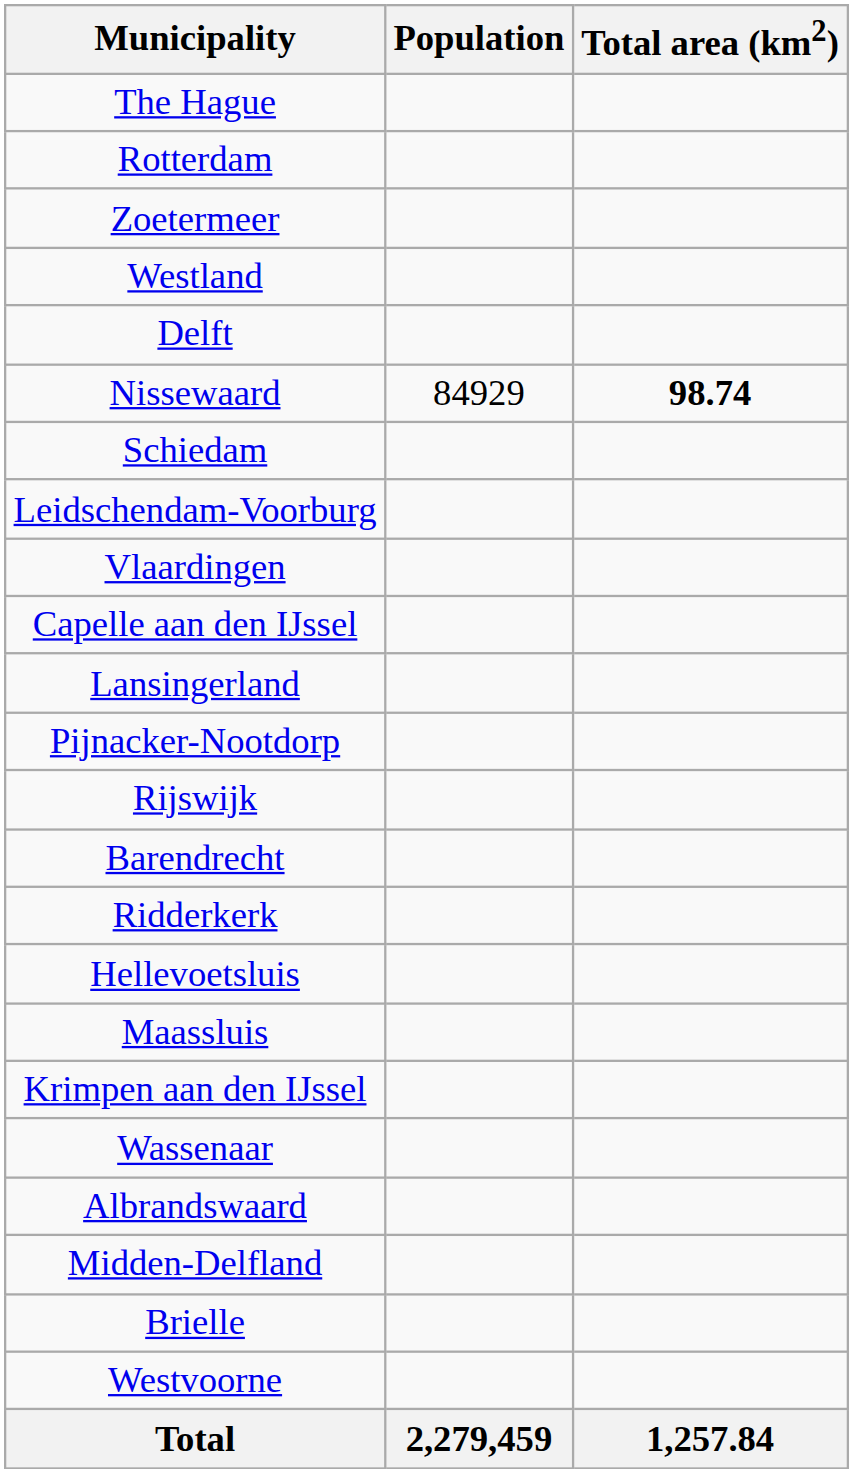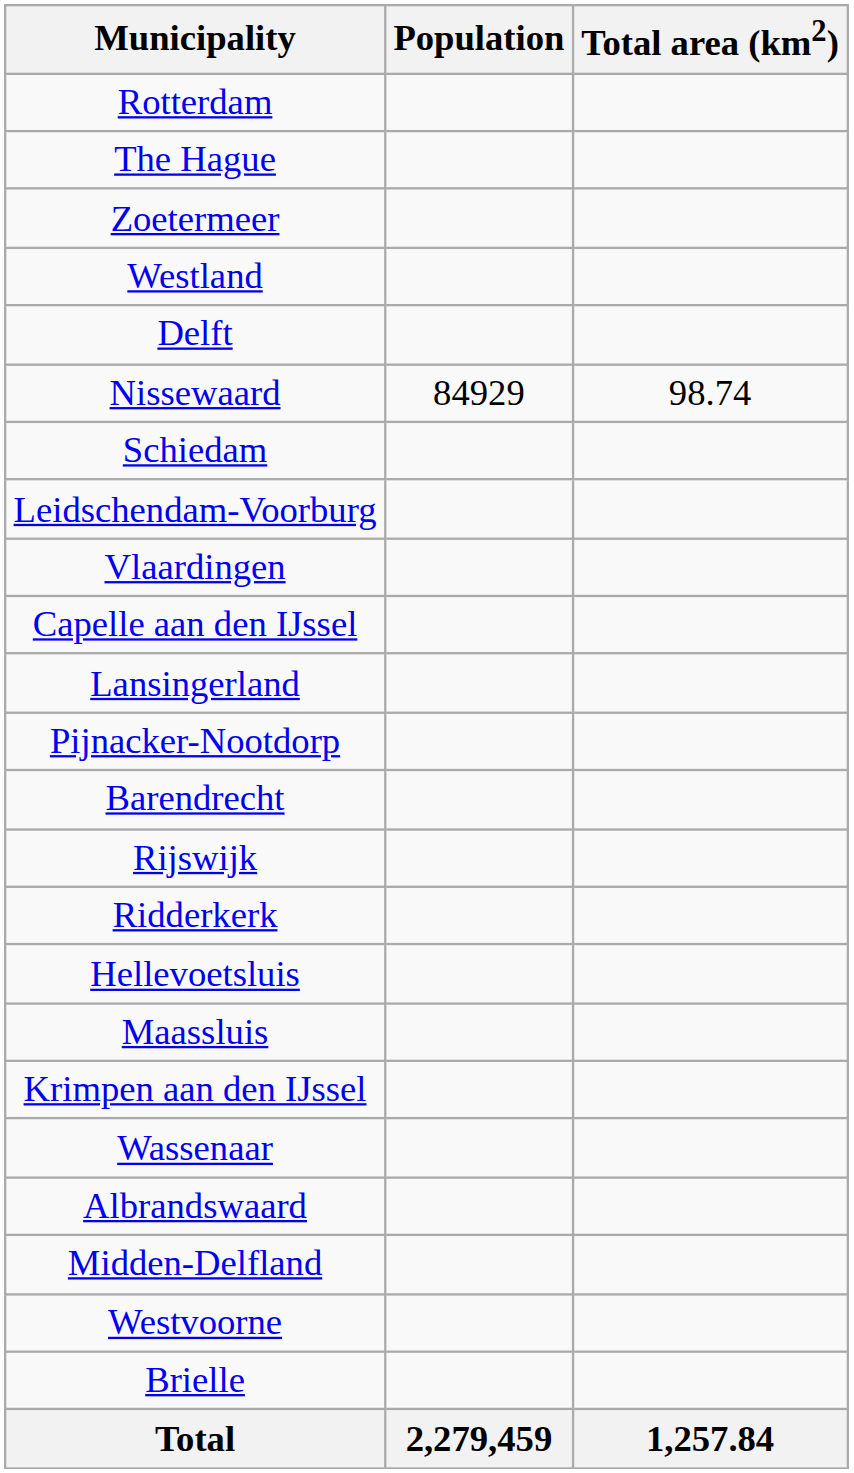rows swapped: Rotterdam <-> The Hague
Nissewaard | Total area (km2): bold -> normal
rows swapped: Rijswijk <-> Barendrecht
rows swapped: Brielle <-> Westvoorne
